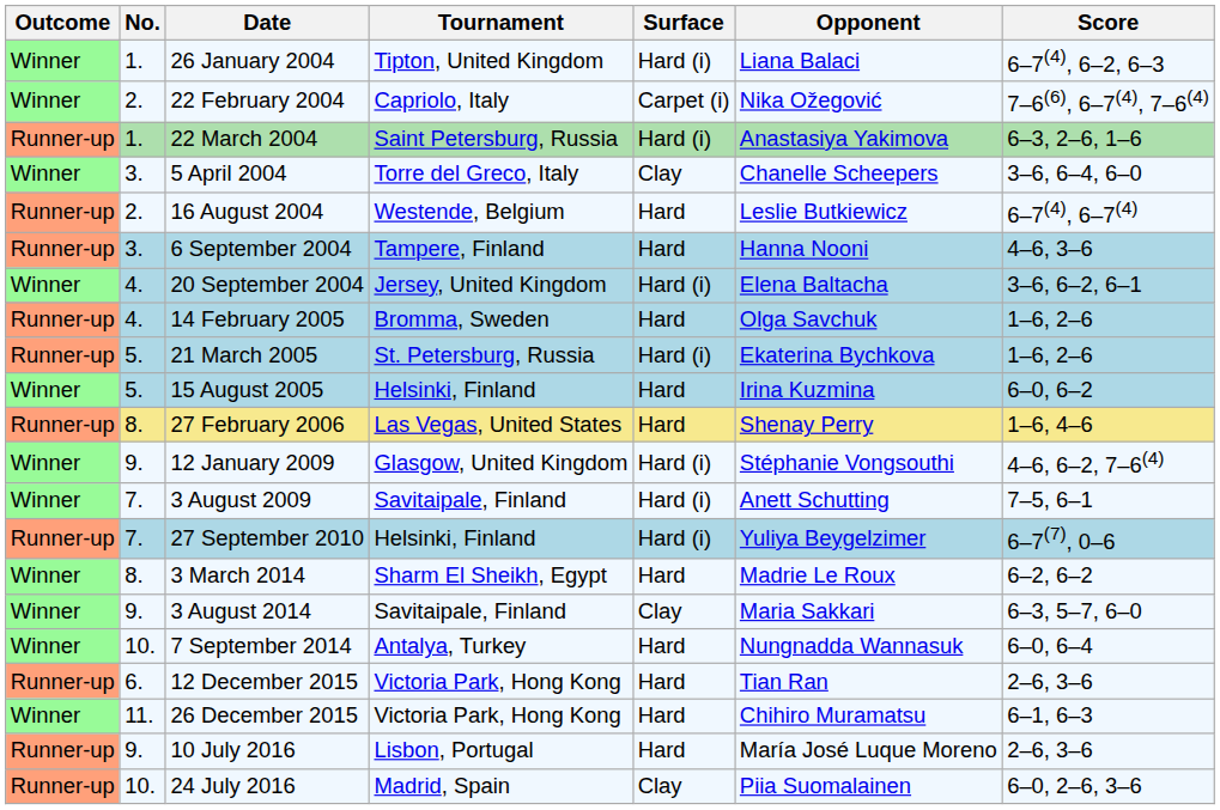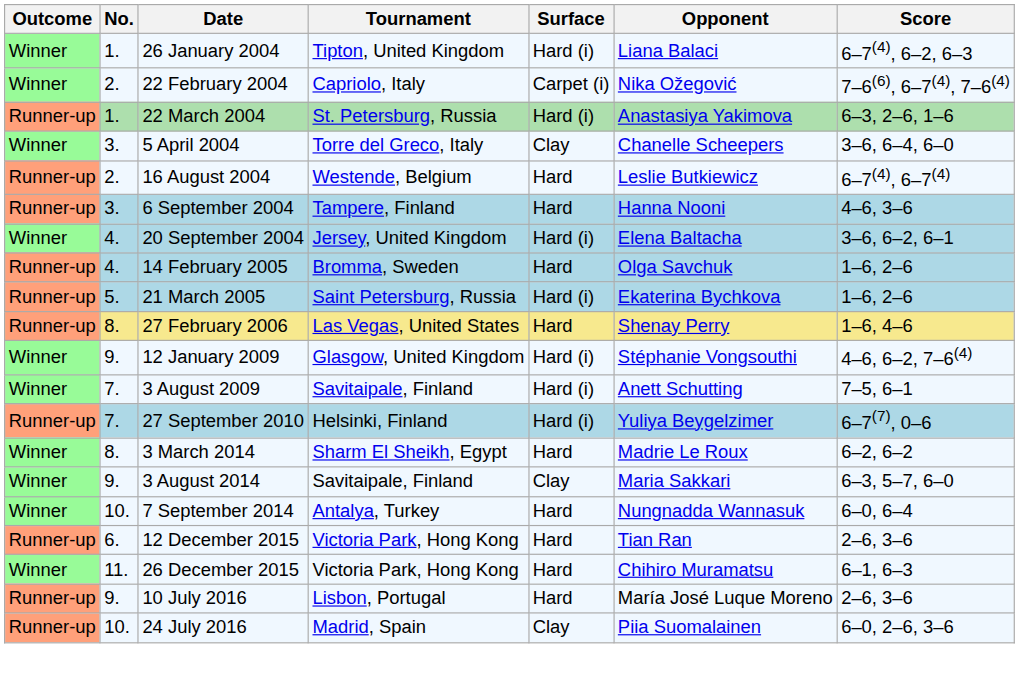22 March 2004 | Tournament: Saint Petersburg, Russia -> St. Petersburg, Russia
21 March 2005 | Tournament: St. Petersburg, Russia -> Saint Petersburg, Russia
- row: Winner | 5. | 15 August 2005 | Helsinki, Finland | Hard | Irina Kuzmina | 6–0, 6–2
